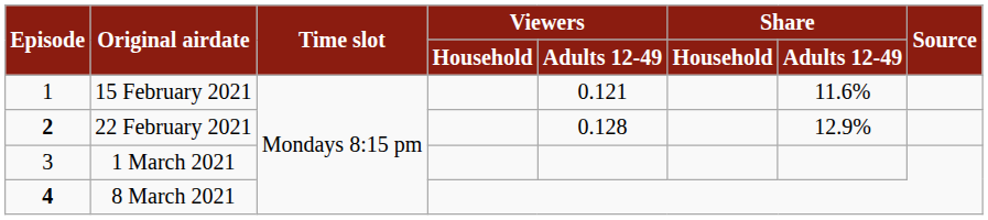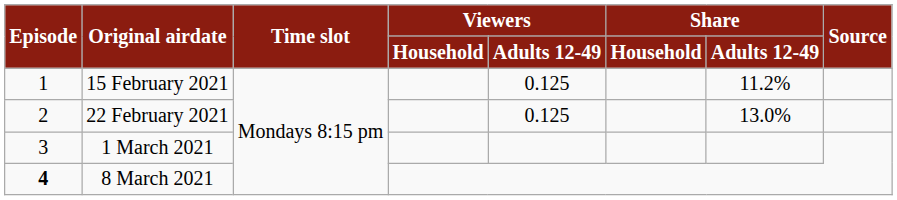15 February 2021 | Viewers / Adults 12-49: 0.121 -> 0.125
15 February 2021 | Share / Adults 12-49: 11.6% -> 11.2%
22 February 2021 | Episode: bold -> normal
22 February 2021 | Viewers / Adults 12-49: 0.128 -> 0.125
22 February 2021 | Share / Adults 12-49: 12.9% -> 13.0%
